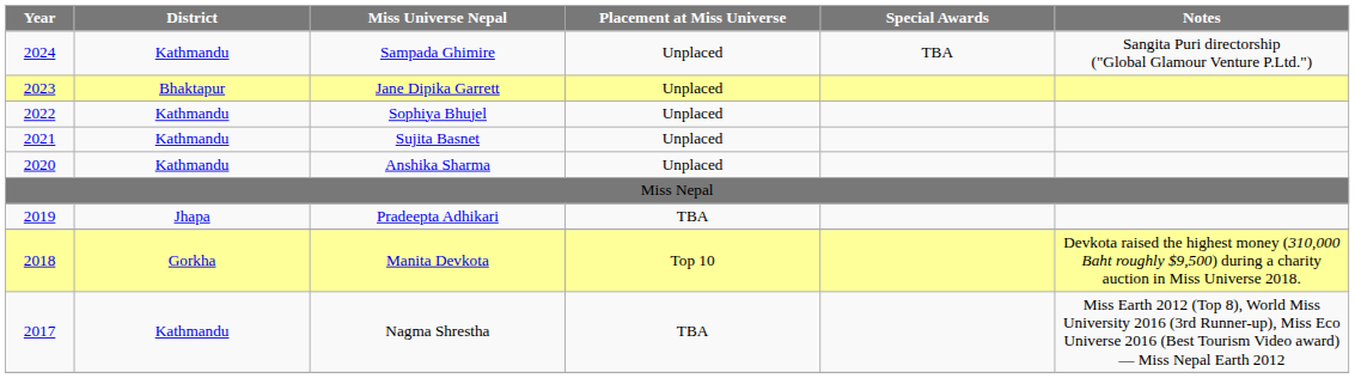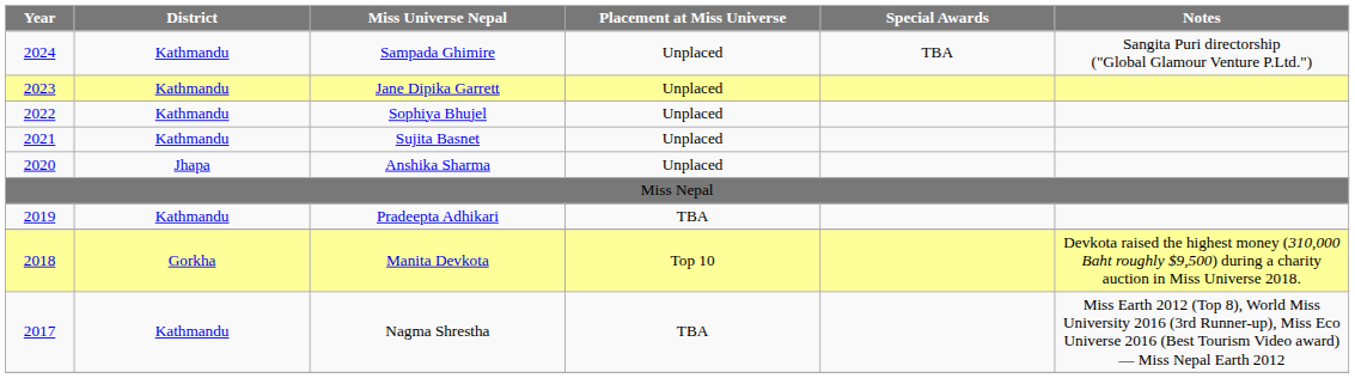Jane Dipika Garrett | District: Bhaktapur -> Kathmandu
Anshika Sharma | District: Kathmandu -> Jhapa
Pradeepta Adhikari | District: Jhapa -> Kathmandu
